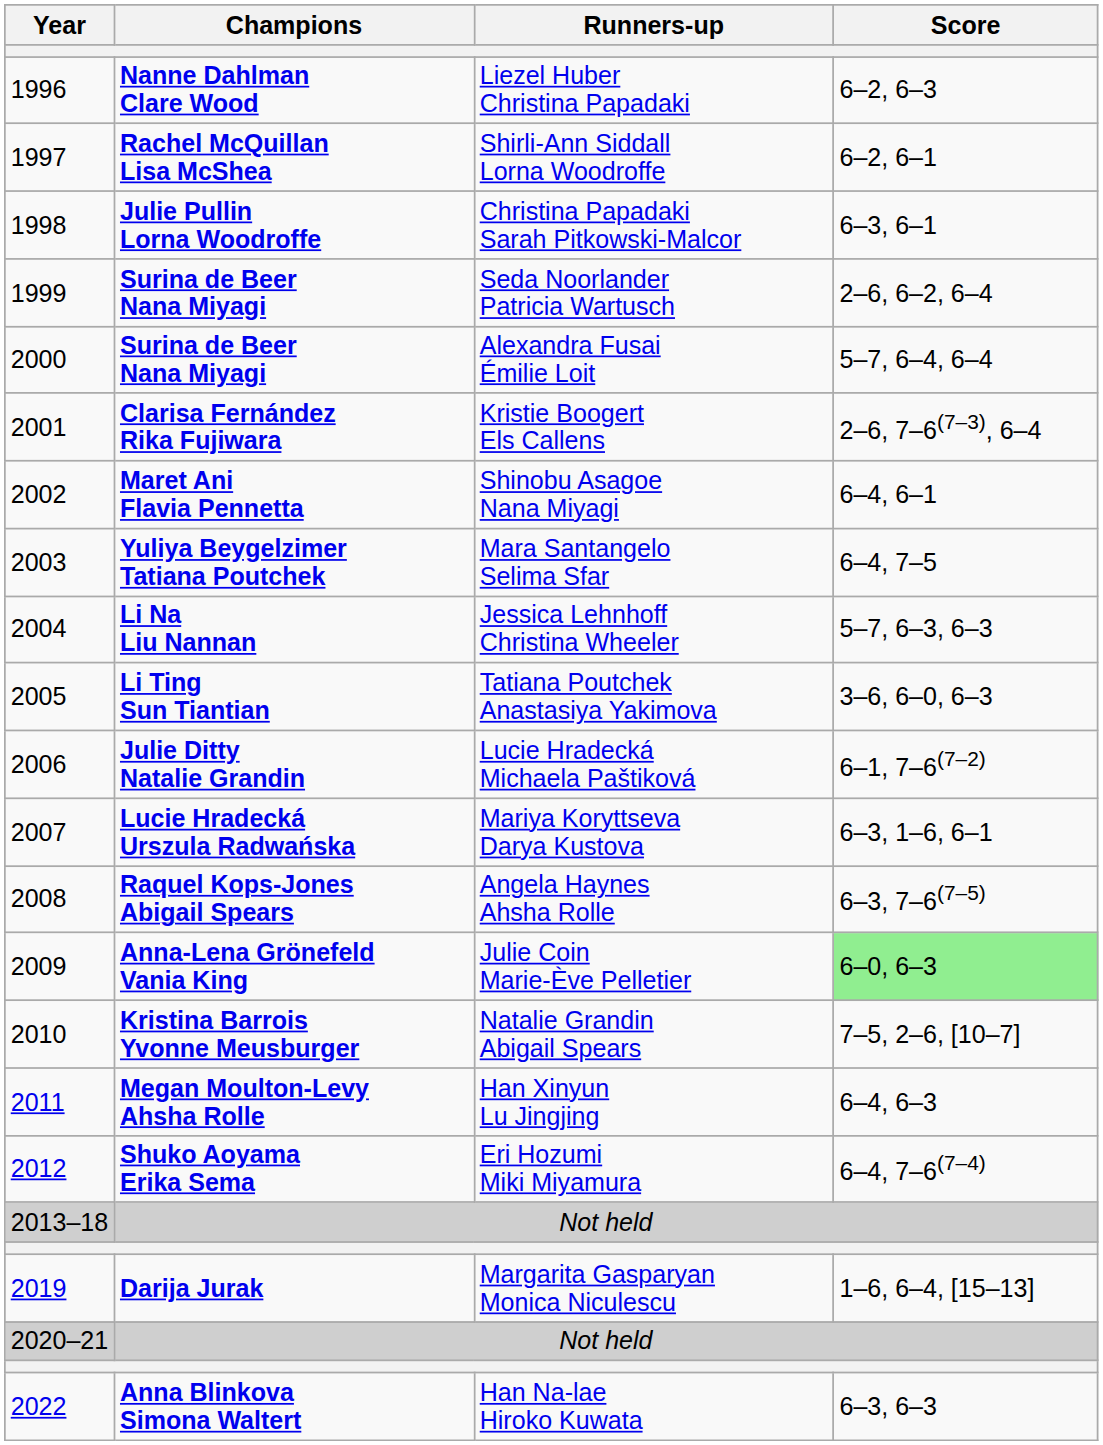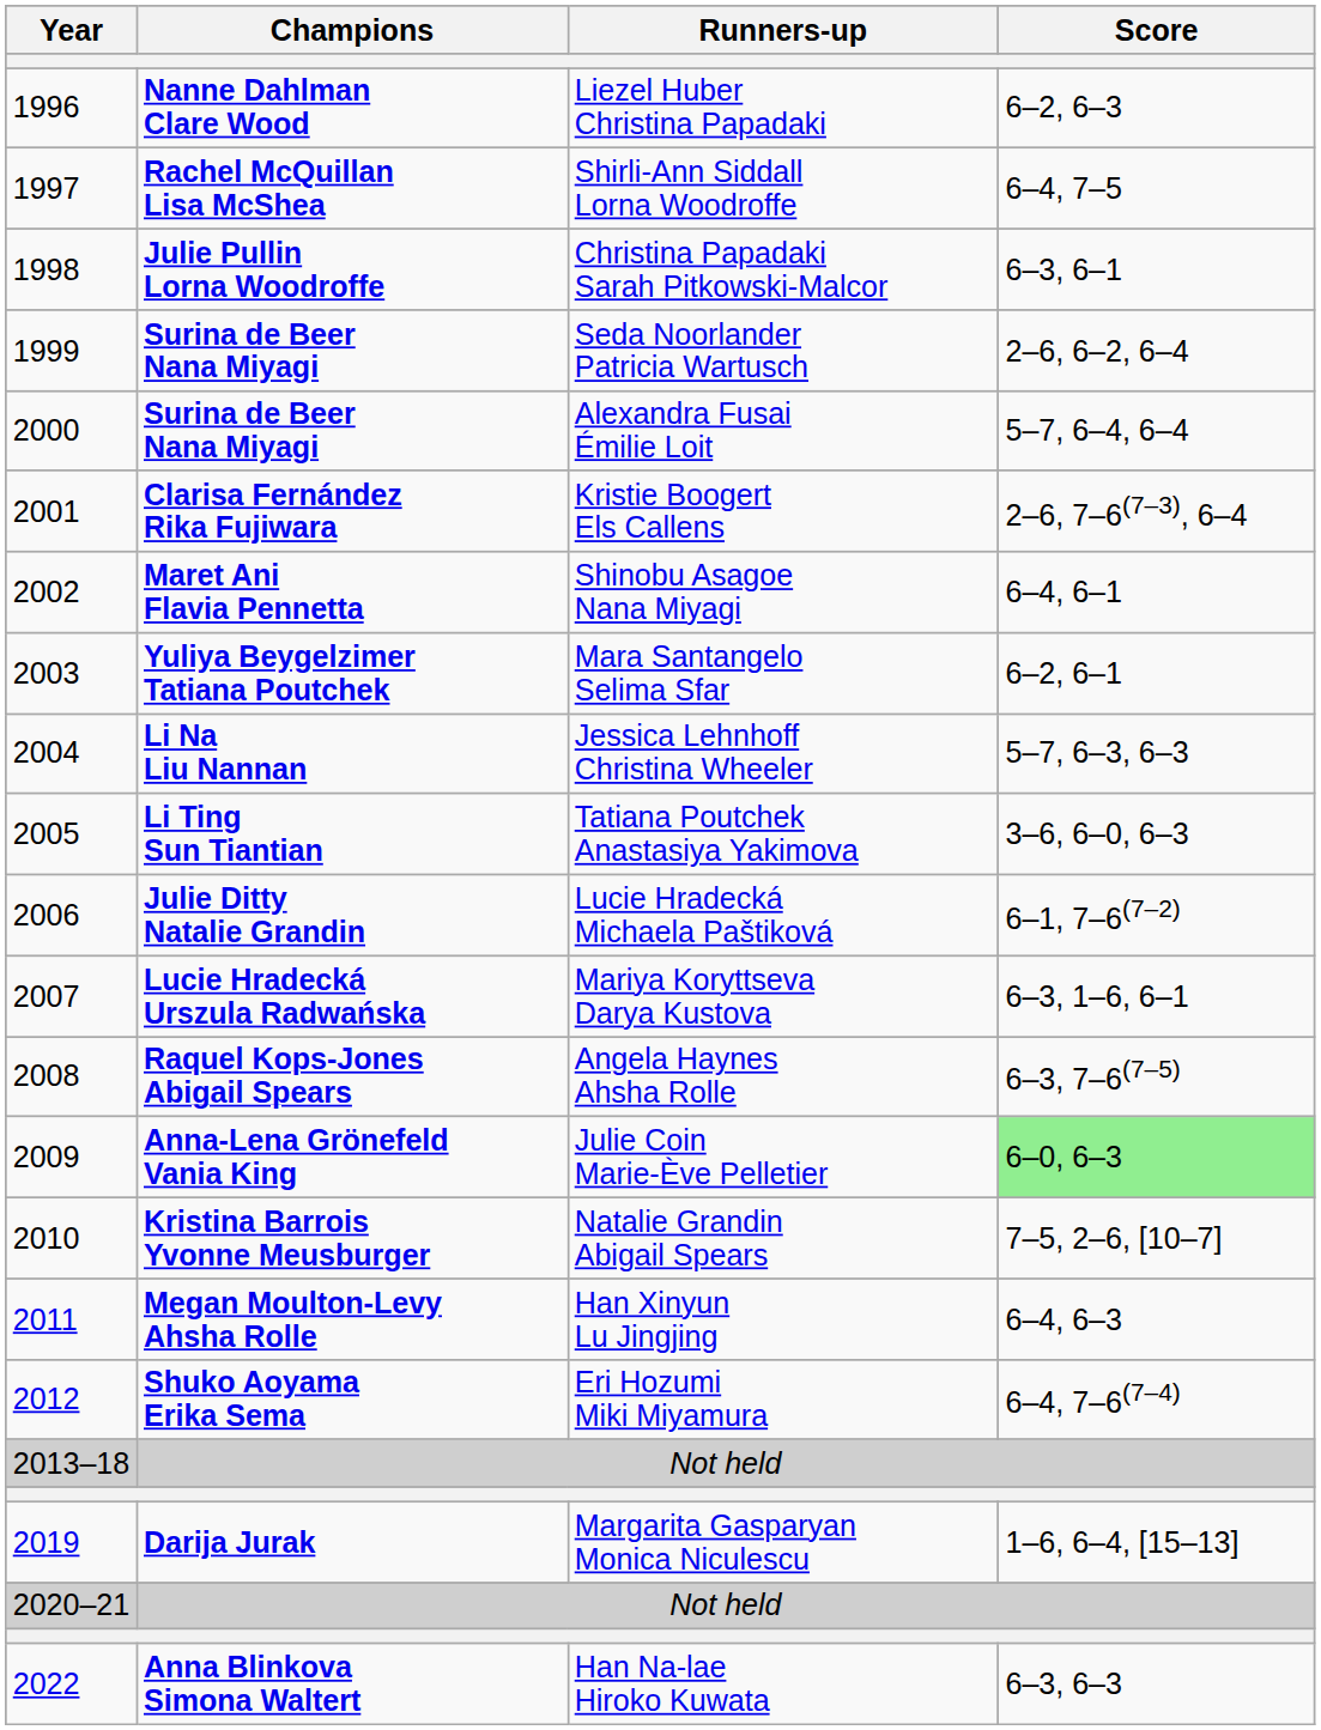Shirli-Ann Siddall Lorna Woodroffe | Score: 6–2, 6–1 -> 6–4, 7–5
Mara Santangelo Selima Sfar | Score: 6–4, 7–5 -> 6–2, 6–1
